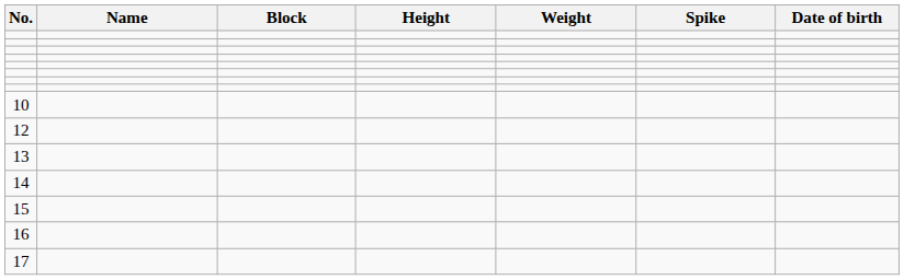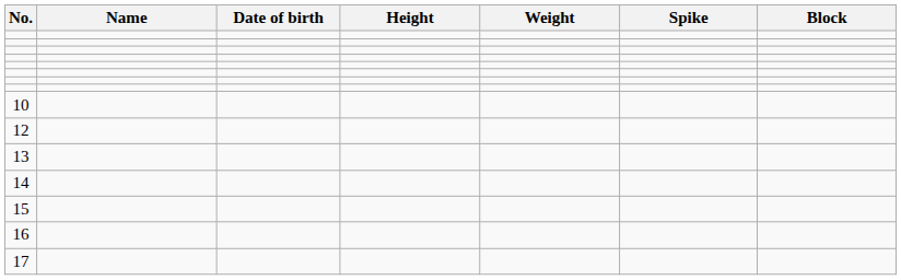columns swapped: Date of birth <-> Block
